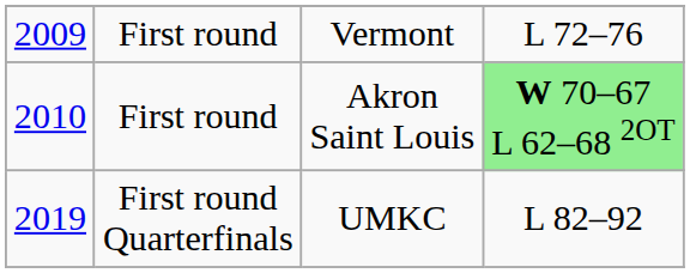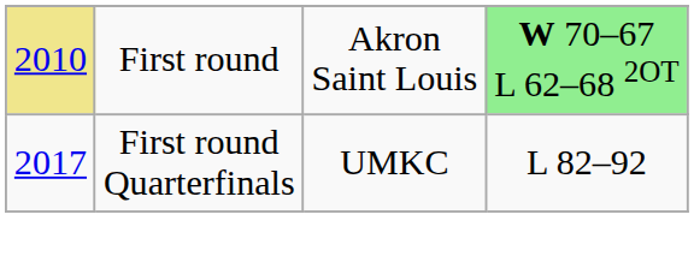- row: 2009 | First round | Vermont | L 72–76
Akron Saint Louis | column 1: no background -> khaki background
UMKC | column 1: 2019 -> 2017
